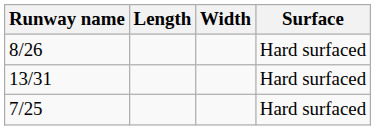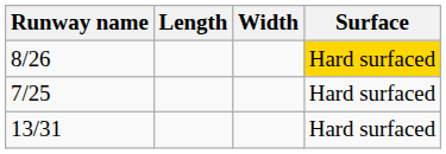8/26 | Surface: no background -> gold background
rows swapped: 7/25 <-> 13/31
